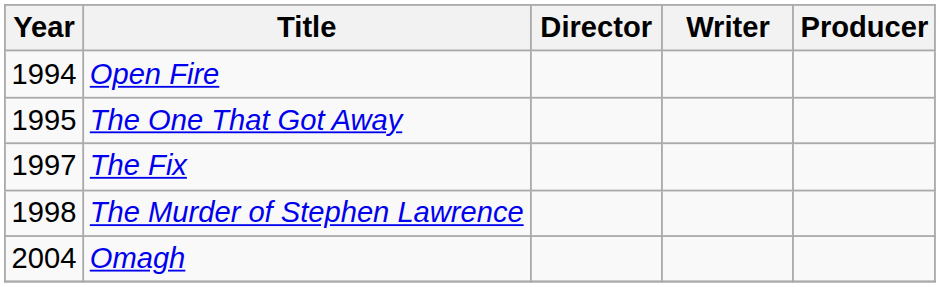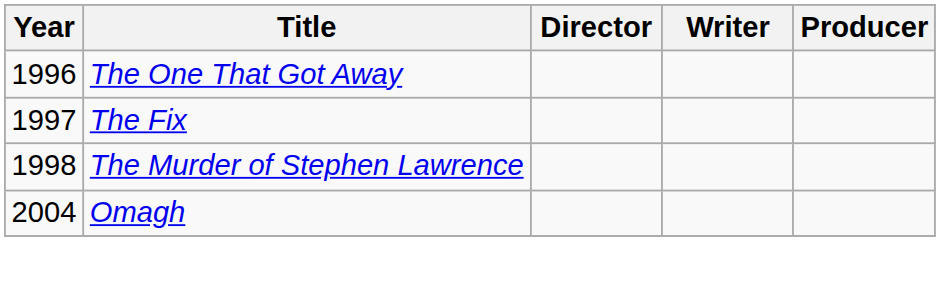- row: 1994 | Open Fire
The One That Got Away | Year: 1995 -> 1996
